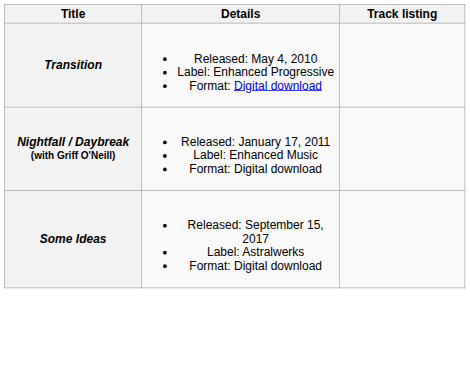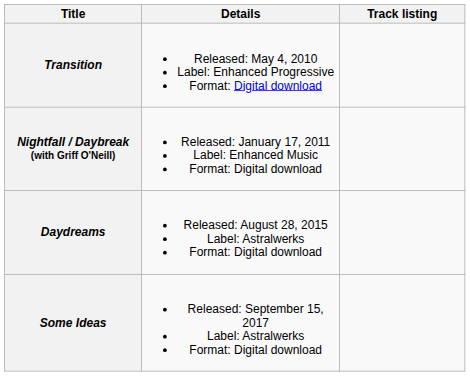+ row: Daydreams | Released: August 28, 2015 Label: Astralwerks Format: Digital download
